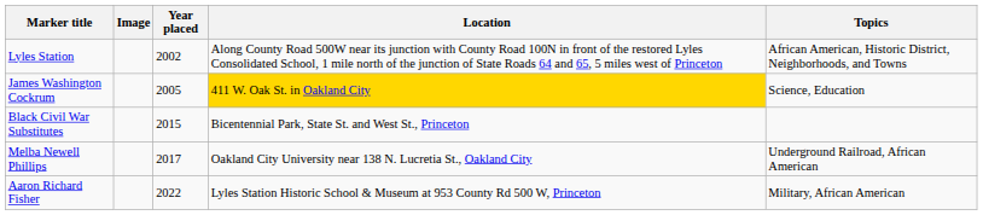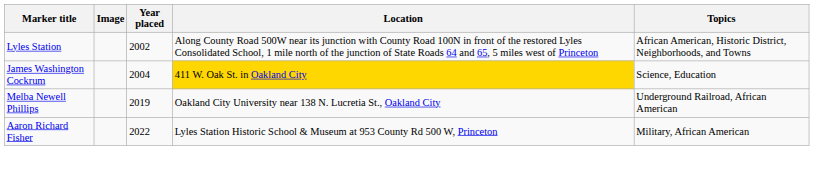James Washington Cockrum | Year placed: 2005 -> 2004
- row: Black Civil War Substitutes | 2015 | Bicentennial Park, State St. and West St., Princeton
Melba Newell Phillips | Year placed: 2017 -> 2019
